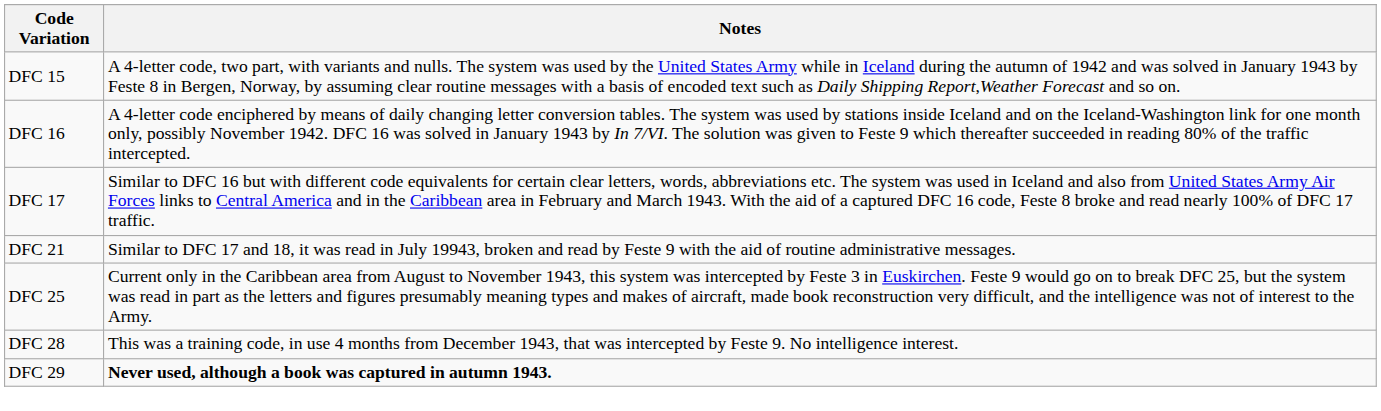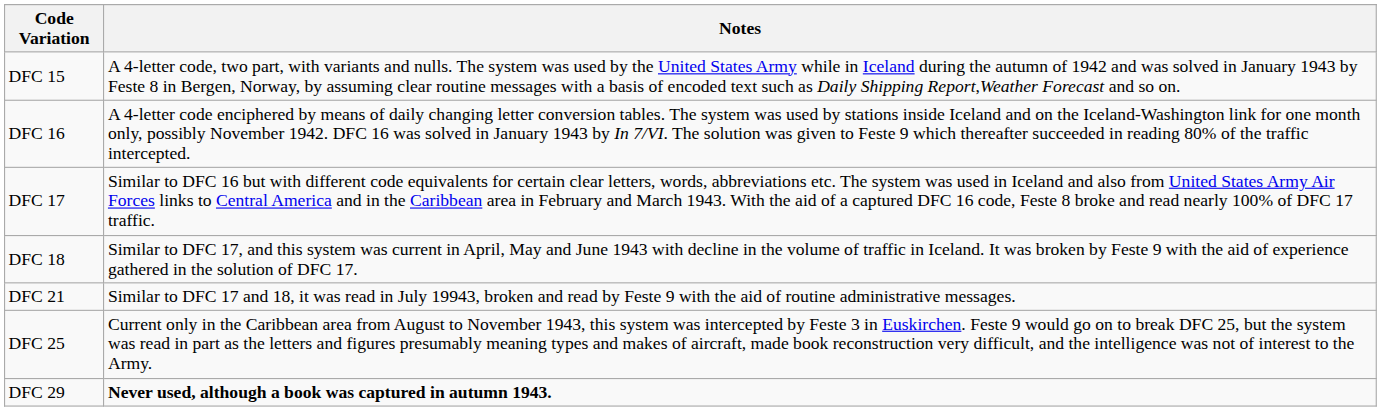+ row: DFC 18 | Similar to DFC 17, and this system was current in April, May and June 1943 with decline in the volume of traffic in Iceland. It was broken by Feste 9 with the aid of experience gathered in the solution of DFC 17.
- row: DFC 28 | This was a training code, in use 4 months from December 1943, that was intercepted by Feste 9. No intelligence interest.
